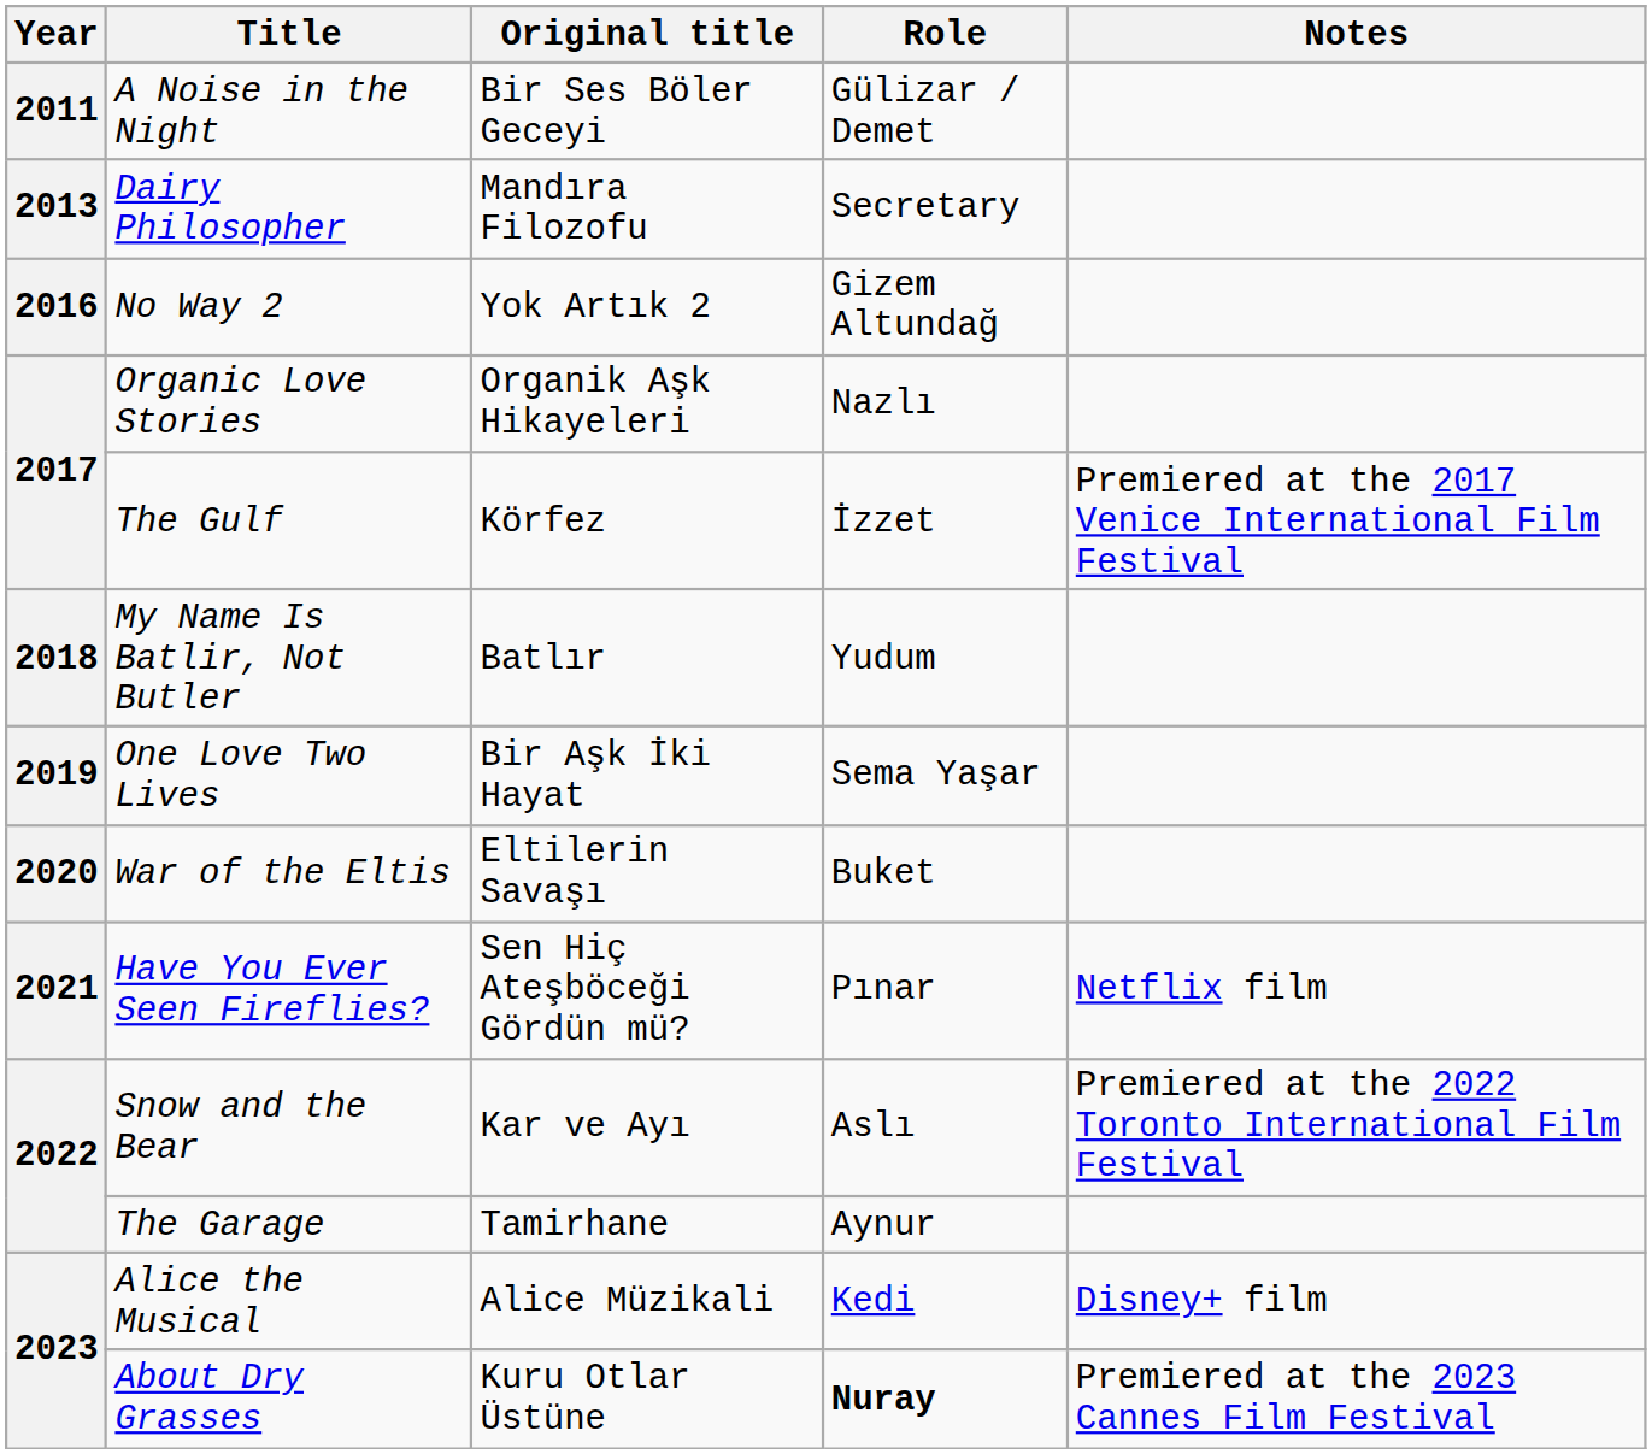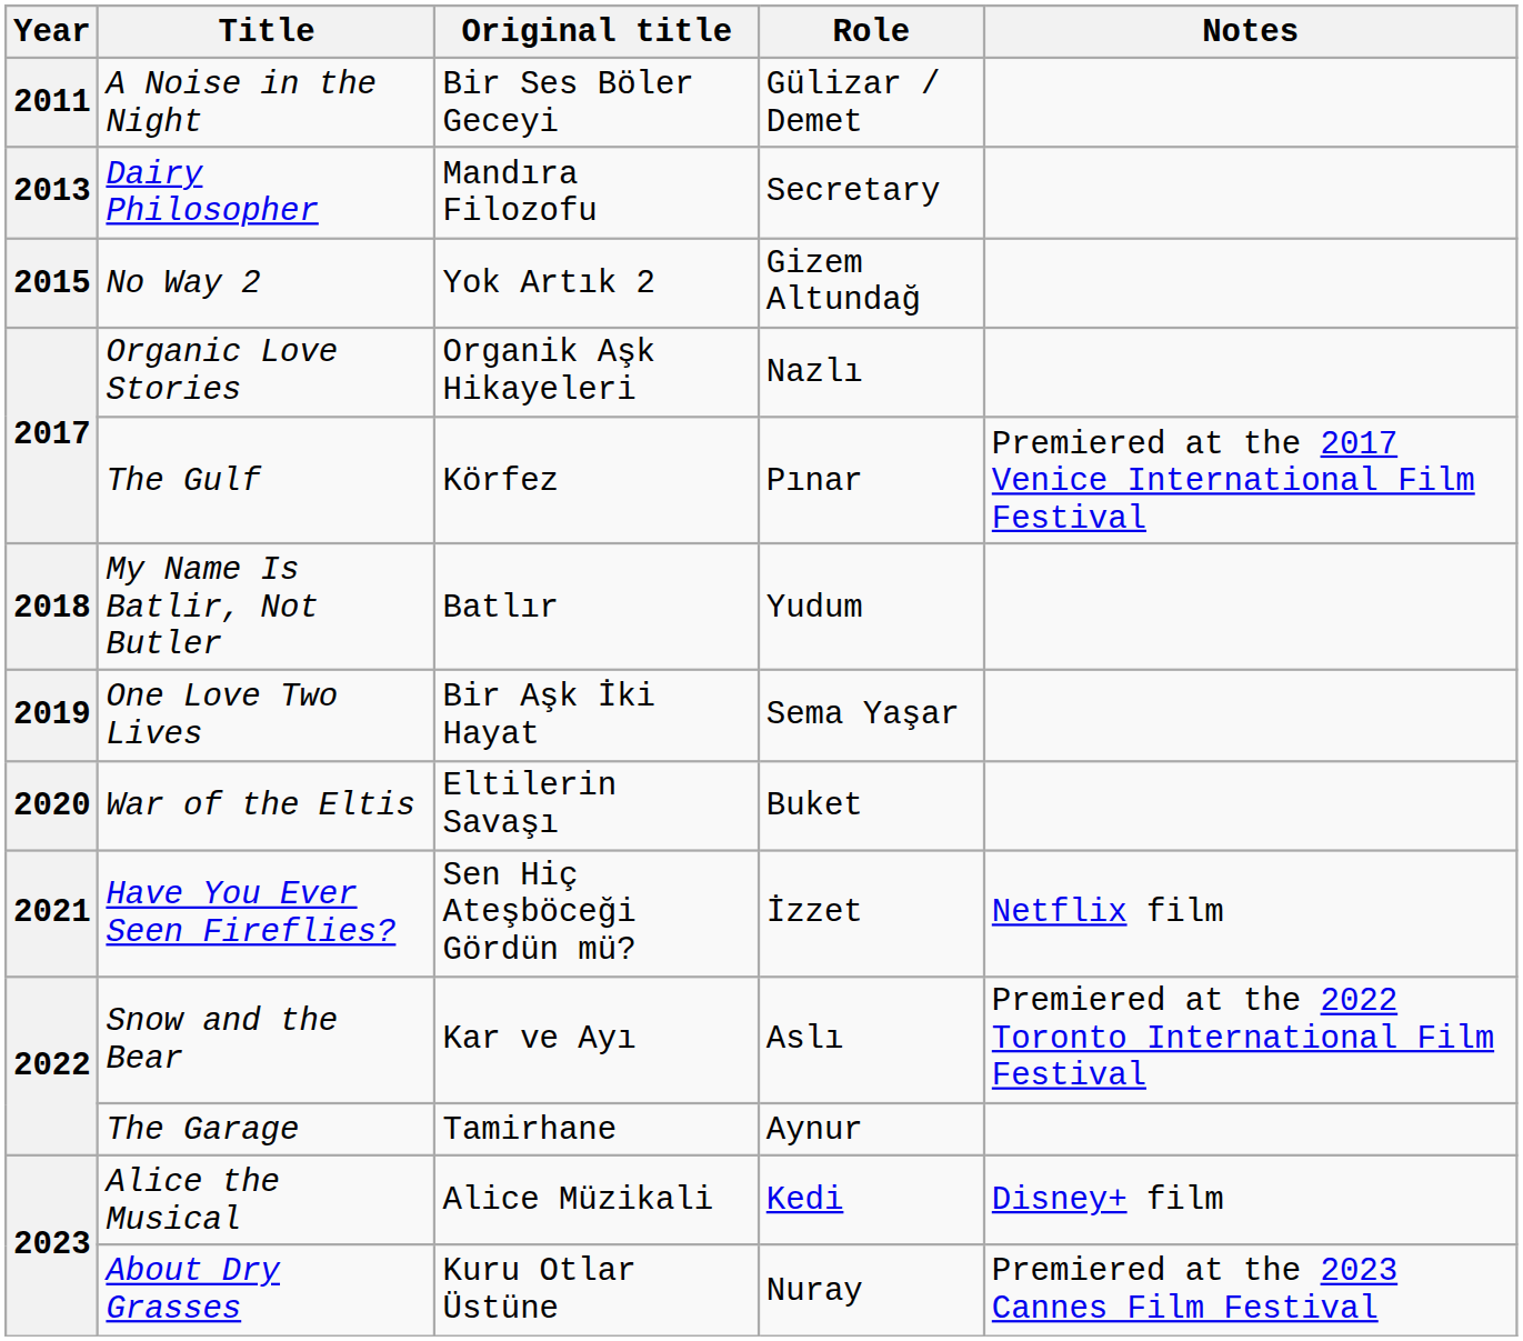No Way 2 | Year: 2016 -> 2015
The Gulf | Role: İzzet -> Pınar
Have You Ever Seen Fireflies? | Role: Pınar -> İzzet
About Dry Grasses | Role: bold -> normal
